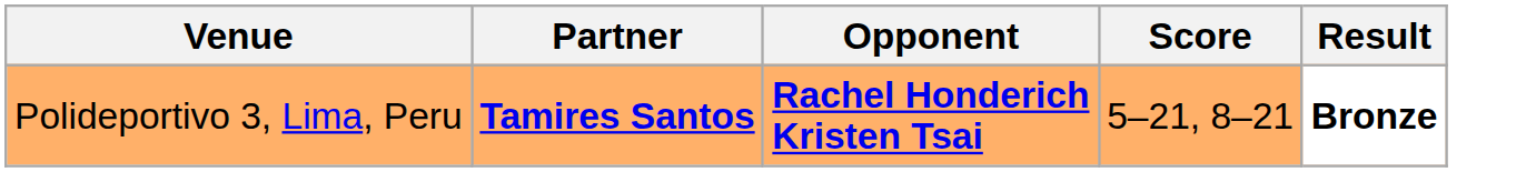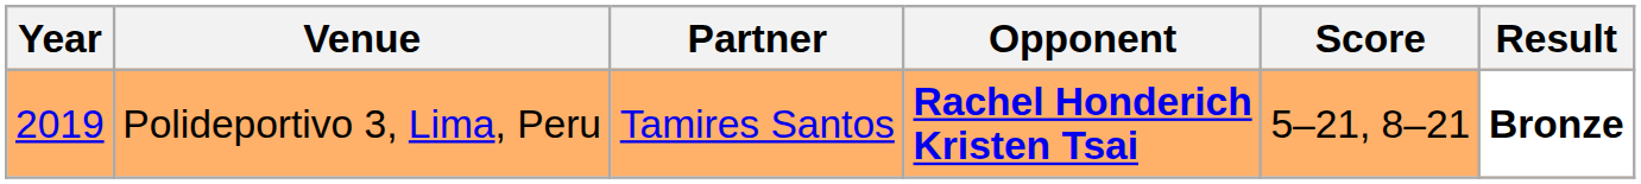+ column: Year | 2019
Polideportivo 3, Lima, Peru | Partner: bold -> normal
